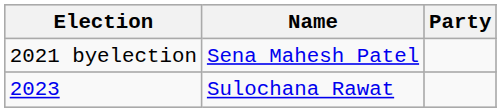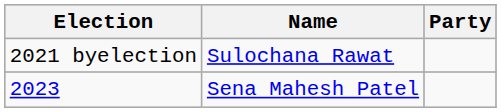2021 byelection | Name: Sena Mahesh Patel -> Sulochana Rawat
2023 | Name: Sulochana Rawat -> Sena Mahesh Patel
